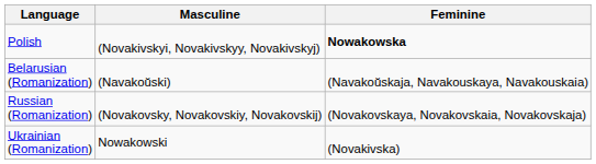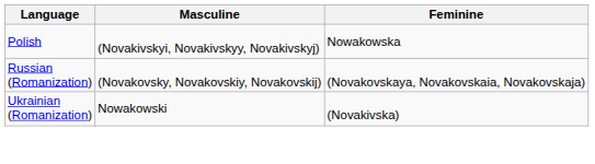Polish | Feminine: bold -> normal
- row: Belarusian (Romanization) | (Navakoŭski) | (Navakoŭskaja, Navakouskaya, Navakouskaia)
